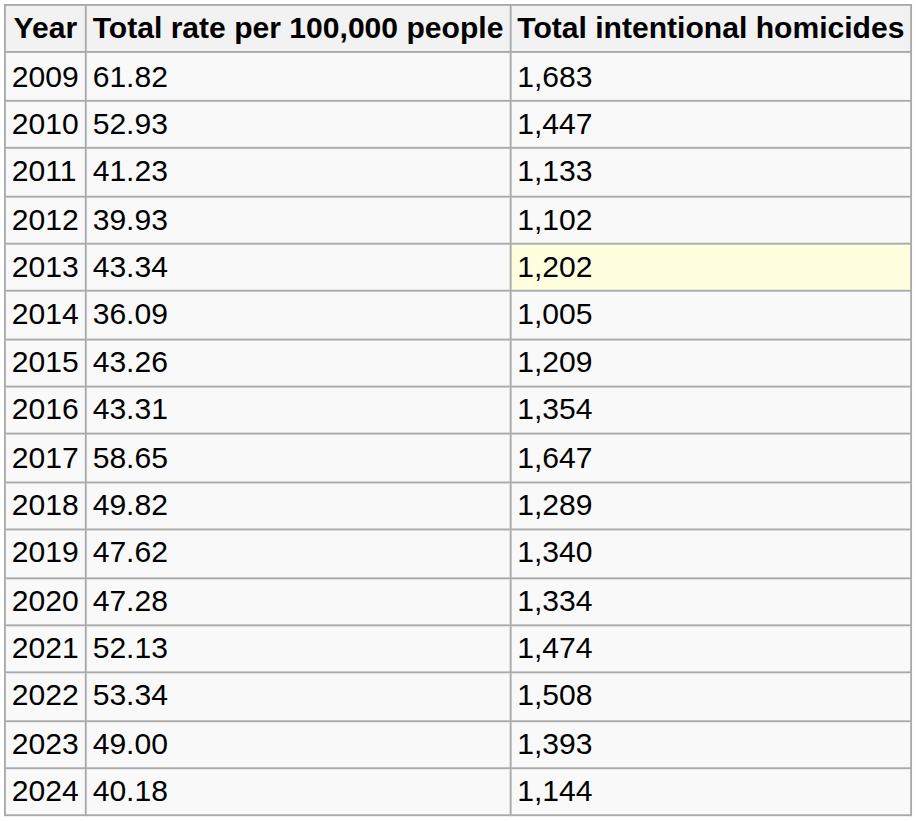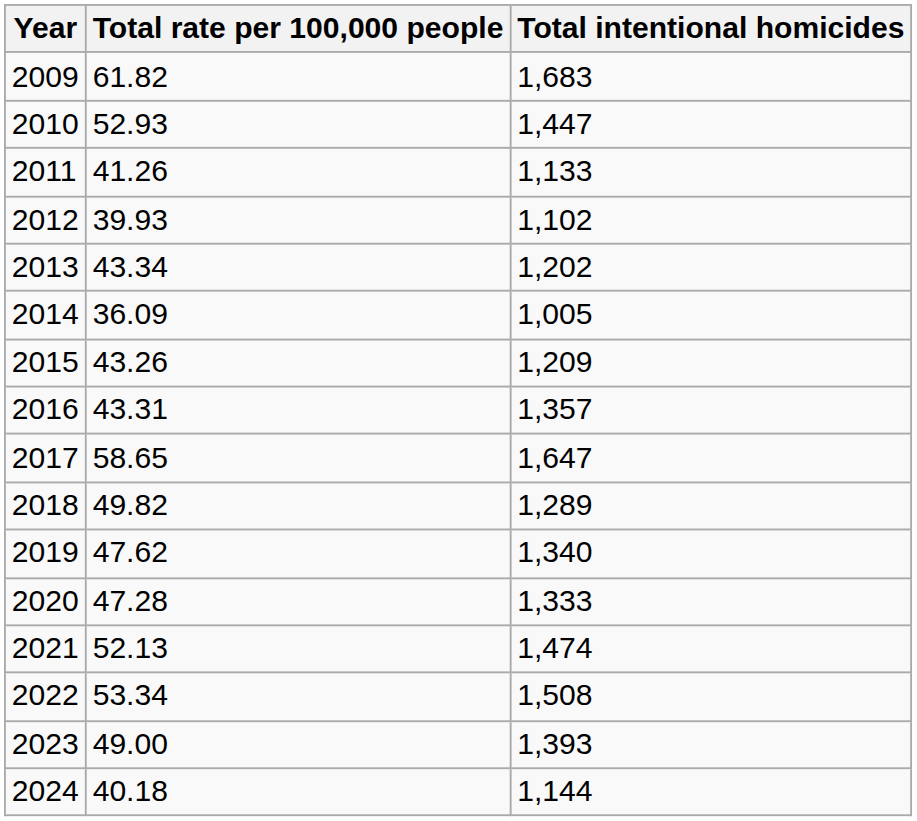2011 | Total rate per 100,000 people: 41.23 -> 41.26
2013 | Total intentional homicides: lightyellow background -> no background
2016 | Total intentional homicides: 1,354 -> 1,357
2020 | Total intentional homicides: 1,334 -> 1,333
